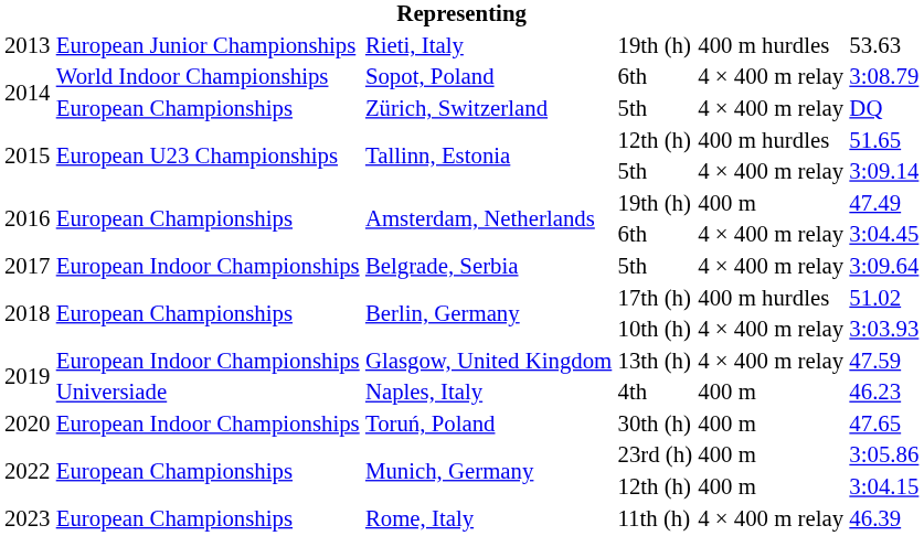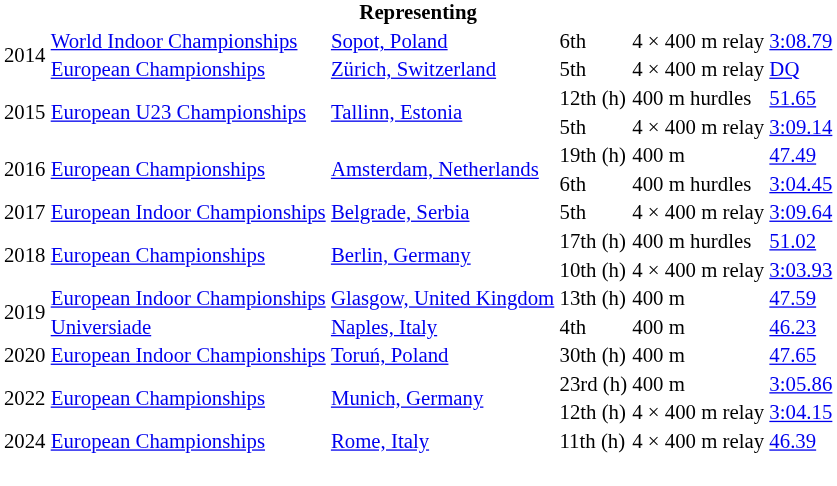- row: 2013 | European Junior Championships | Rieti, Italy | 19th (h) | 400 m hurdles | 53.63
Amsterdam, Netherlands / 6th | column 5: 4 × 400 m relay -> 400 m hurdles
Glasgow, United Kingdom | column 5: 4 × 400 m relay -> 400 m
Munich, Germany / 12th (h) | column 5: 400 m -> 4 × 400 m relay
Rome, Italy | column 1: 2023 -> 2024
